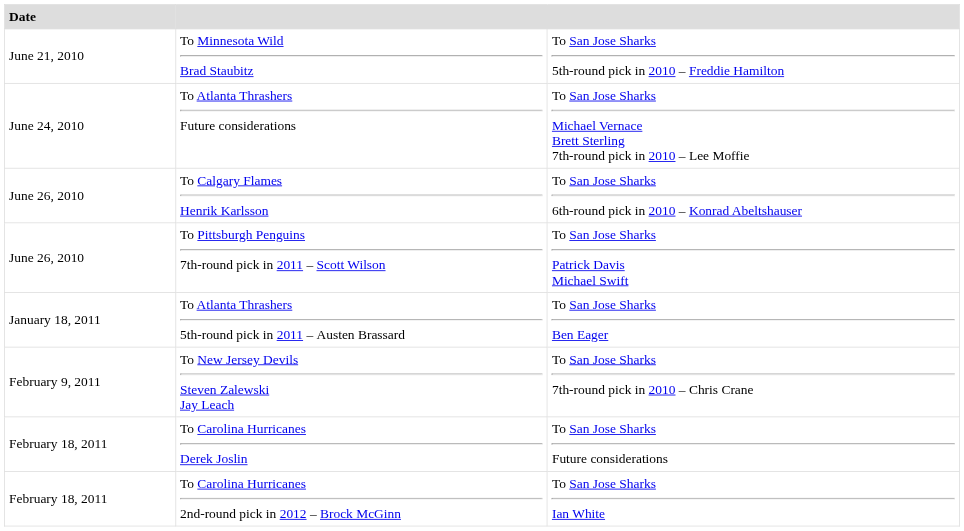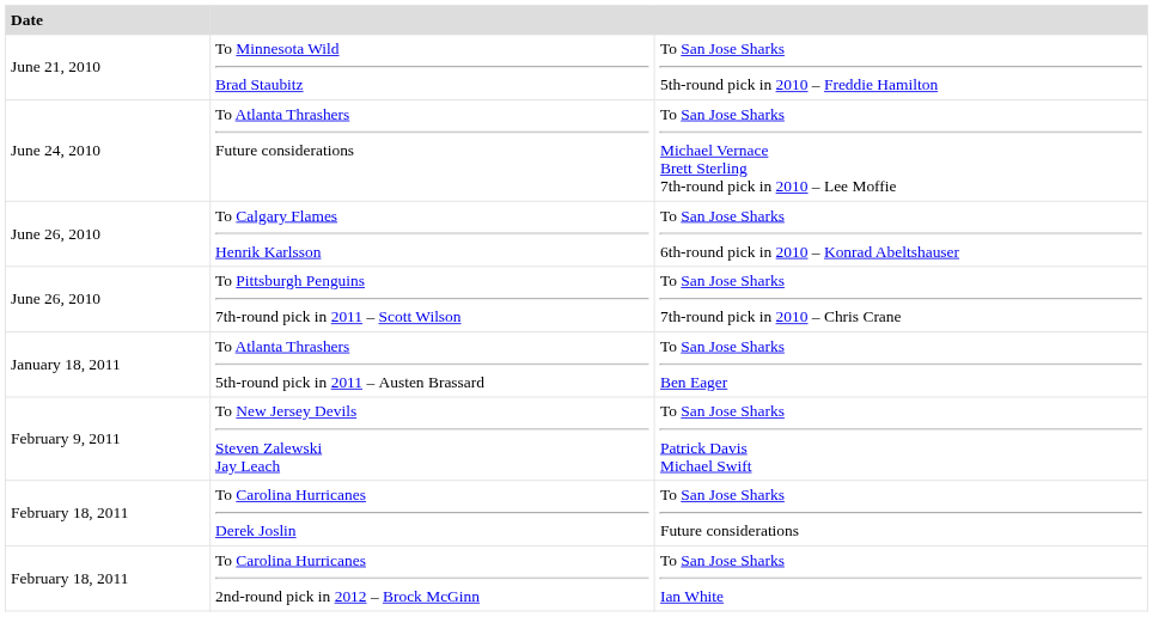To Pittsburgh Penguins 7th-round pick in 2011 – Scott Wilson | column 3: To San Jose Sharks Patrick Davis Michael Swift -> To San Jose Sharks 7th-round pick in 2010 – Chris Crane
To New Jersey Devils Steven Zalewski Jay Leach | column 3: To San Jose Sharks 7th-round pick in 2010 – Chris Crane -> To San Jose Sharks Patrick Davis Michael Swift
